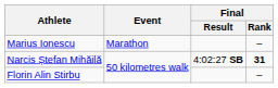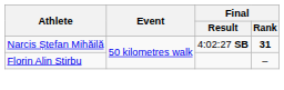- row: Marius Ionescu | Marathon | –
